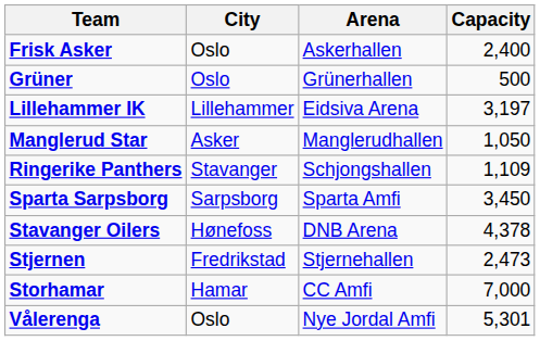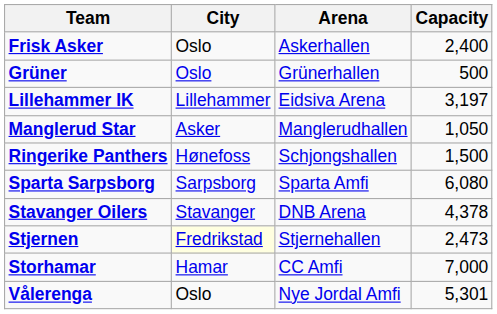Ringerike Panthers | City: Stavanger -> Hønefoss
Ringerike Panthers | Capacity: 1,109 -> 1,500
Sparta Sarpsborg | Capacity: 3,450 -> 6,080
Stavanger Oilers | City: Hønefoss -> Stavanger
Stjernen | City: no background -> lightyellow background
